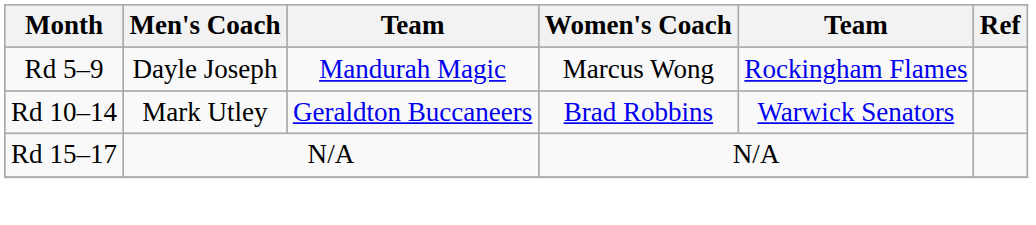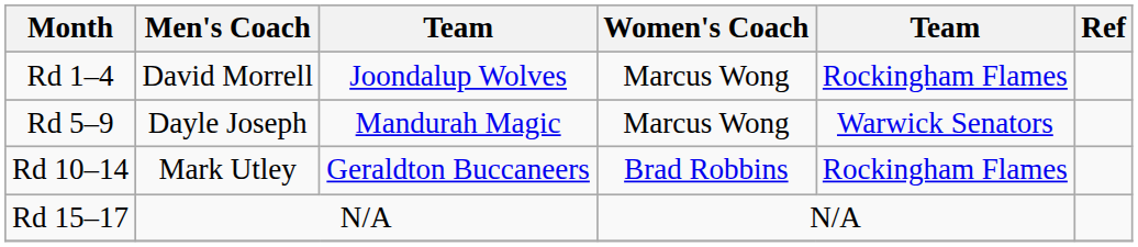+ row: Rd 1–4 | David Morrell | Joondalup Wolves | Marcus Wong | Rockingham Flames
Rd 5–9 | column 5: Rockingham Flames -> Warwick Senators
Rd 10–14 | column 5: Warwick Senators -> Rockingham Flames
